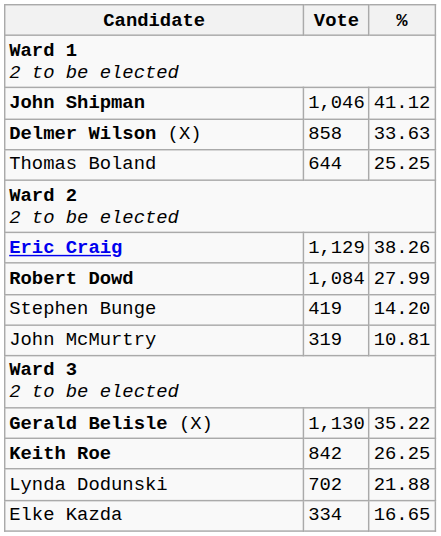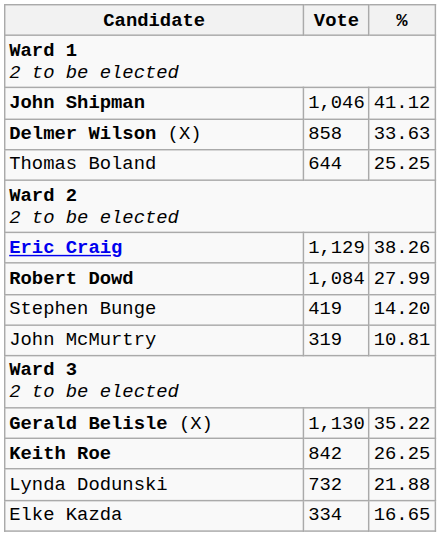Lynda Dodunski | Vote: 702 -> 732
